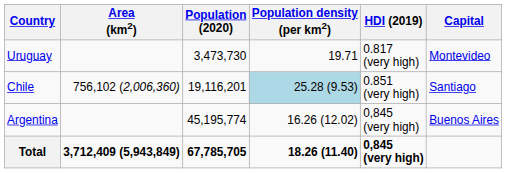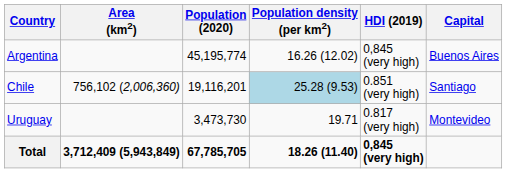rows swapped: Argentina <-> Uruguay
